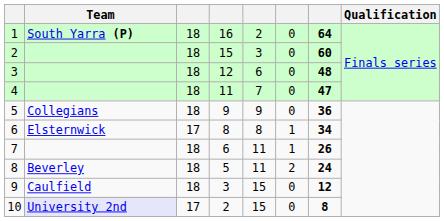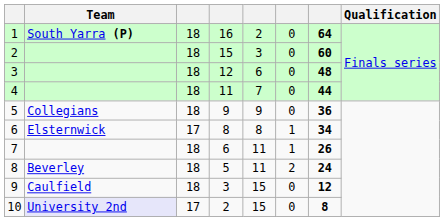4 | column 7: 47 -> 44
